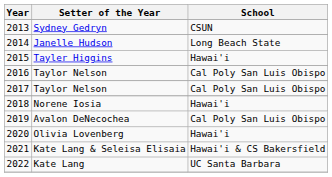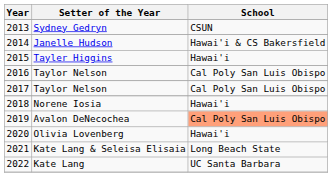Janelle Hudson | School: Long Beach State -> Hawai'i & CS Bakersfield
Avalon DeNecochea | School: no background -> lightsalmon background
Kate Lang & Seleisa Elisaia | School: Hawai'i & CS Bakersfield -> Long Beach State
